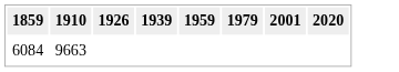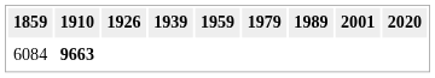+ column: 1989
6084 | 1910: normal -> bold
